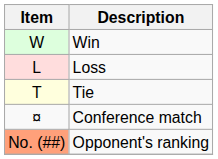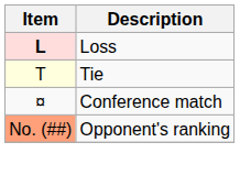- row: W | Win
Loss | Item: normal -> bold
